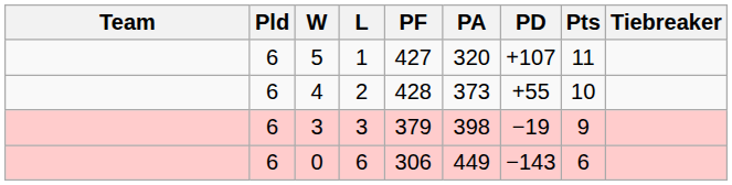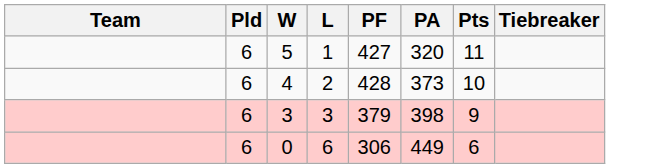- column: PD | +107 | +55 | −19 | −143
